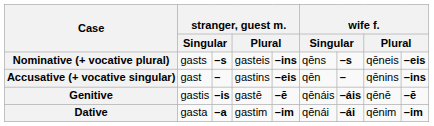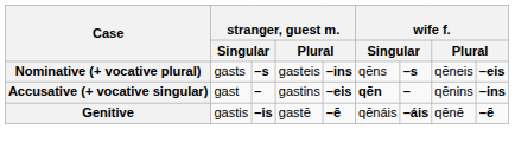Accusative (+ vocative singular) | column 6: normal -> bold
- row: Dative | gasta | –a | gastim | –im | qēnái | –ái | qēnim | –im
